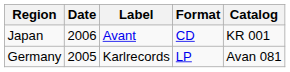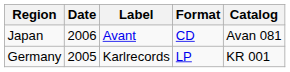Japan | Catalog: KR 001 -> Avan 081
Germany | Catalog: Avan 081 -> KR 001
